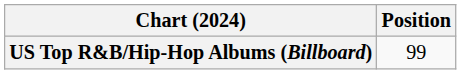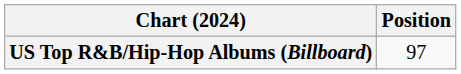US Top R&B/Hip-Hop Albums (Billboard) | Position: 99 -> 97
